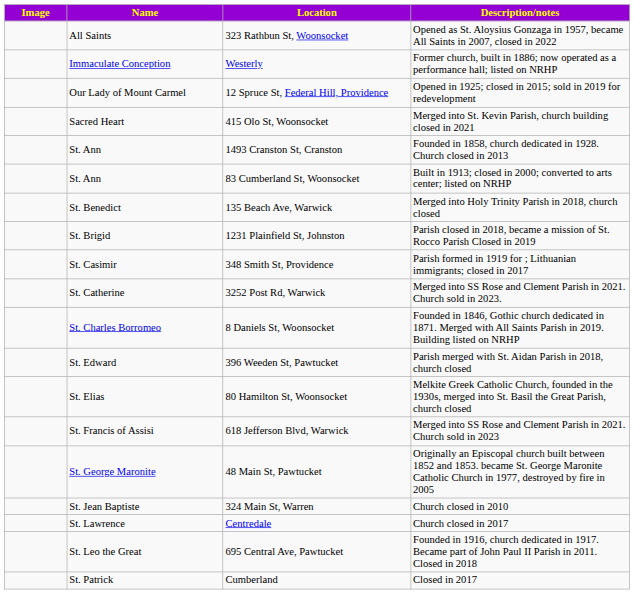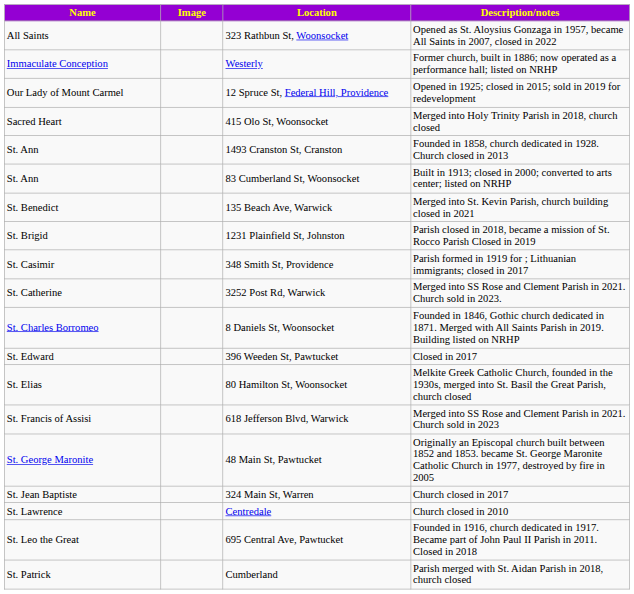columns swapped: Name <-> Image
415 Olo St, Woonsocket | Description/notes: Merged into St. Kevin Parish, church building closed in 2021 -> Merged into Holy Trinity Parish in 2018, church closed
135 Beach Ave, Warwick | Description/notes: Merged into Holy Trinity Parish in 2018, church closed -> Merged into St. Kevin Parish, church building closed in 2021
396 Weeden St, Pawtucket | Description/notes: Parish merged with St. Aidan Parish in 2018, church closed -> Closed in 2017
324 Main St, Warren | Description/notes: Church closed in 2010 -> Church closed in 2017
Centredale | Description/notes: Church closed in 2017 -> Church closed in 2010
Cumberland | Description/notes: Closed in 2017 -> Parish merged with St. Aidan Parish in 2018, church closed
